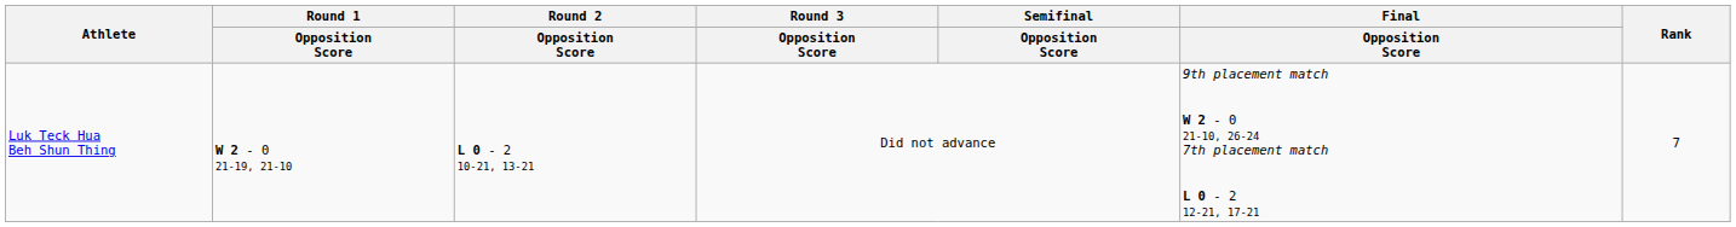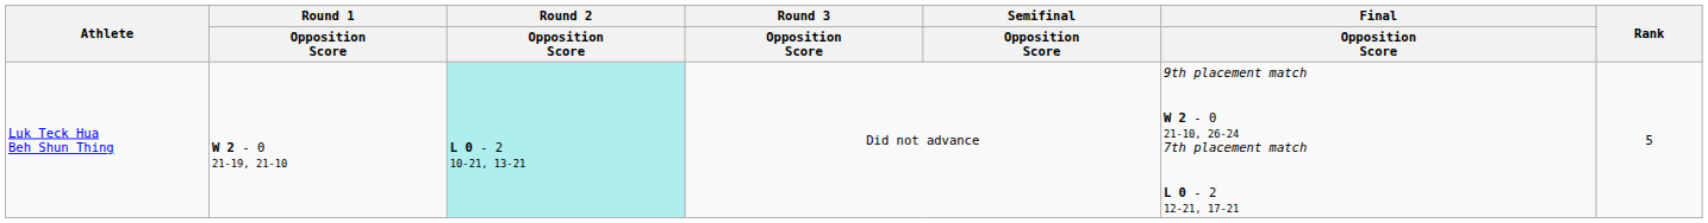Luk Teck Hua Beh Shun Thing | Round 2 / Opposition Score: no background -> paleturquoise background
Luk Teck Hua Beh Shun Thing | Rank: 7 -> 5
